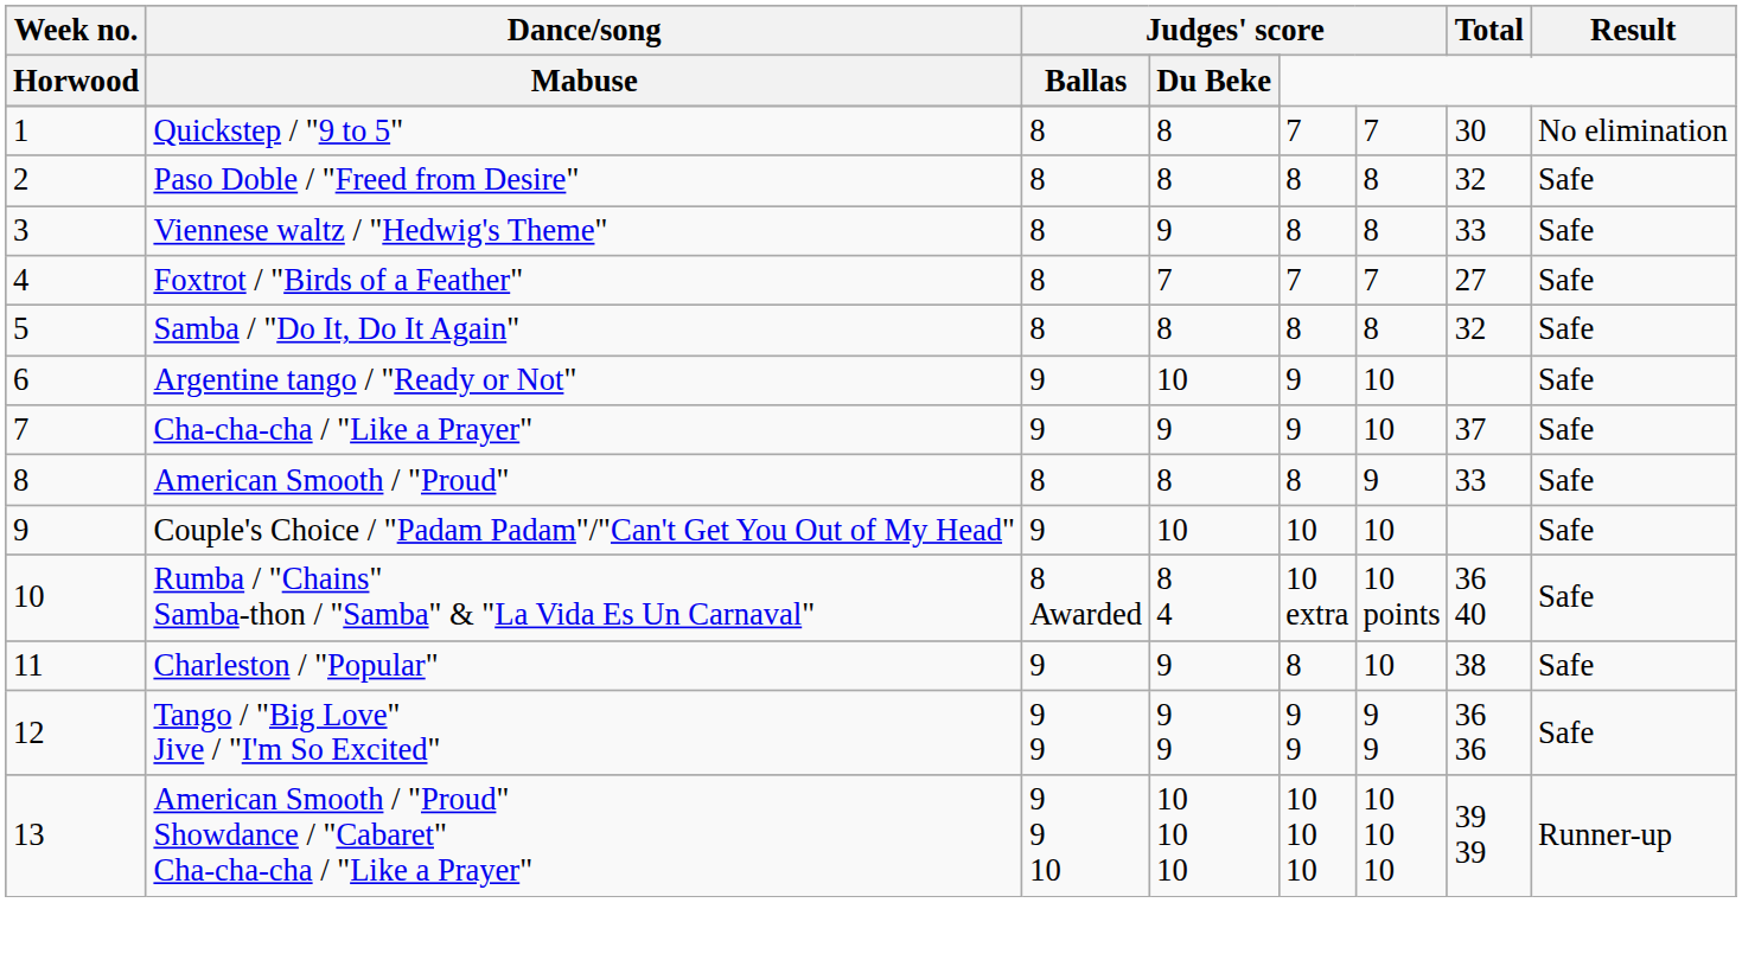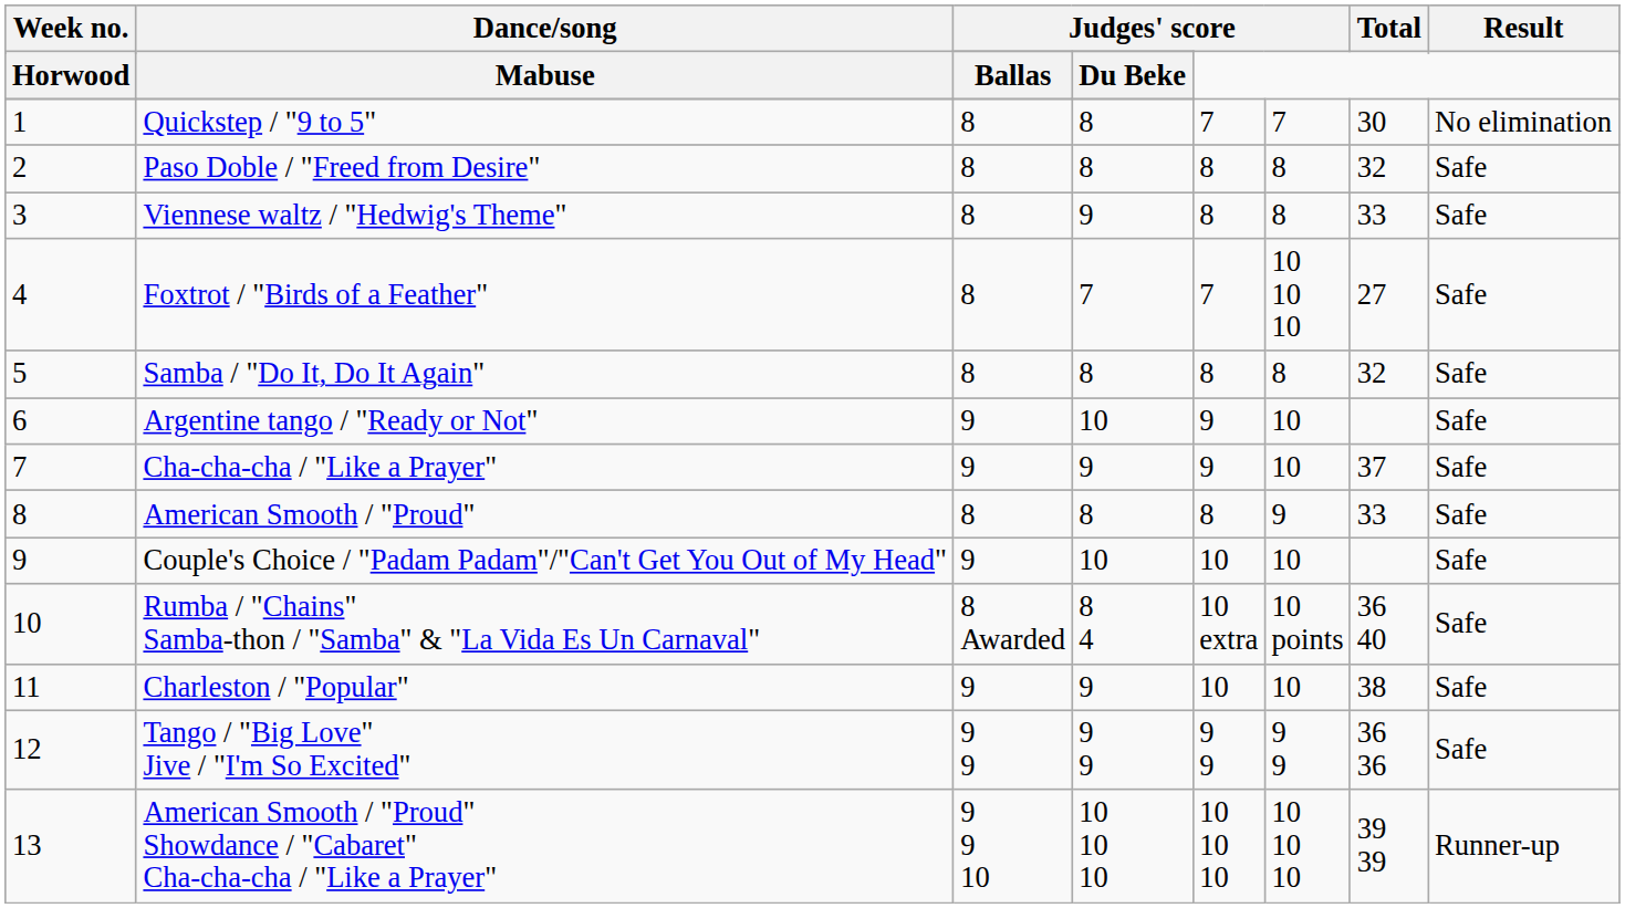Foxtrot / "Birds of a Feather" | column 6: 7 -> 10 10 10
Charleston / "Popular" | column 5: 8 -> 10
